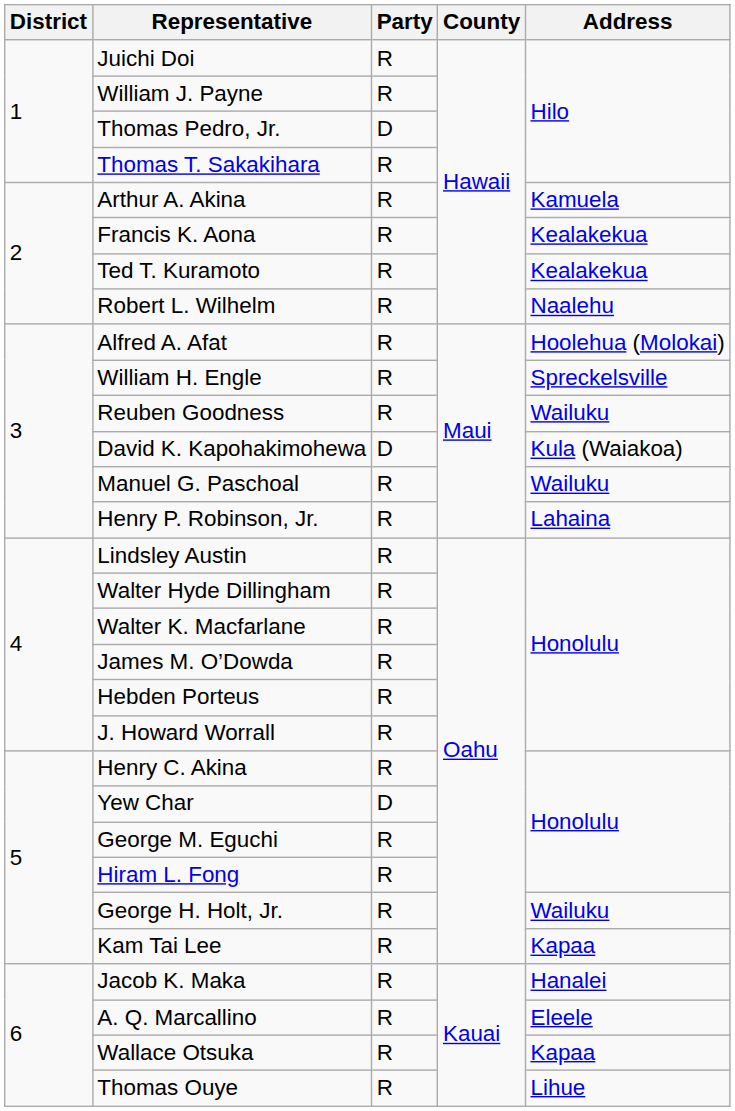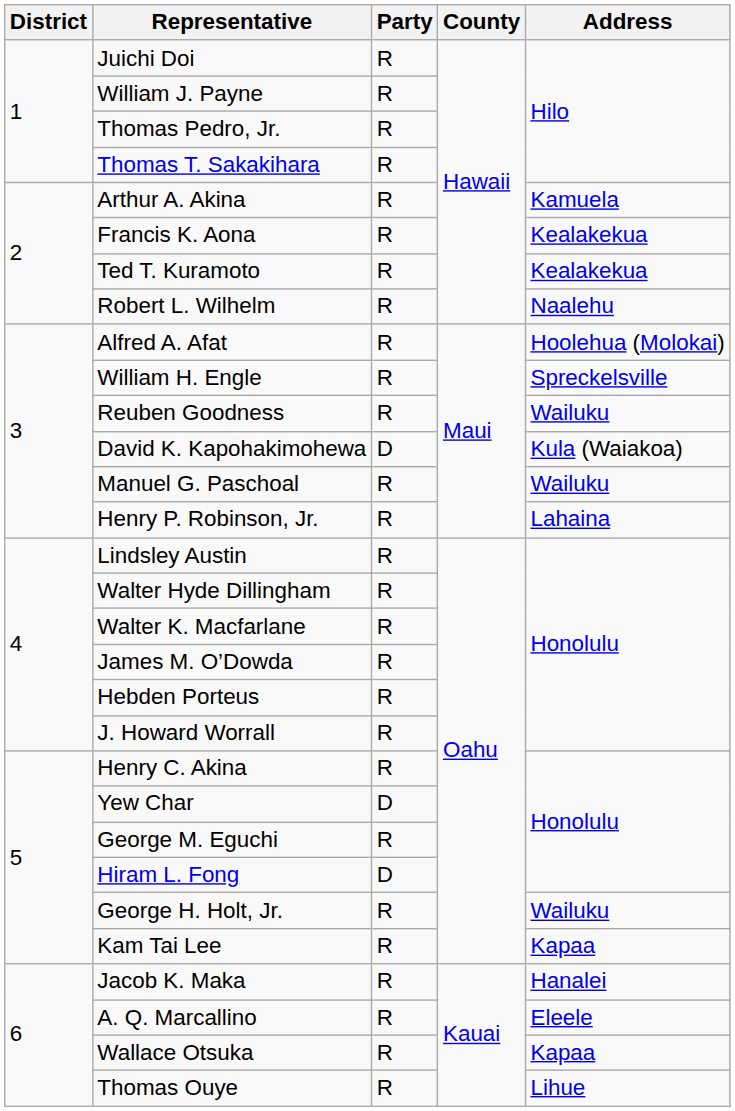Thomas Pedro, Jr. | Party: D -> R
Hiram L. Fong | Party: R -> D
